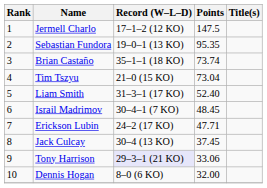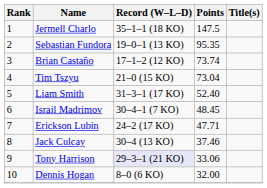Jermell Charlo | Record (W–L–D): 17–1–2 (12 KO) -> 35–1–1 (18 KO)
Brian Castaño | Record (W–L–D): 35–1–1 (18 KO) -> 17–1–2 (12 KO)
Jack Culcay | Points: 37.45 -> 37.46
